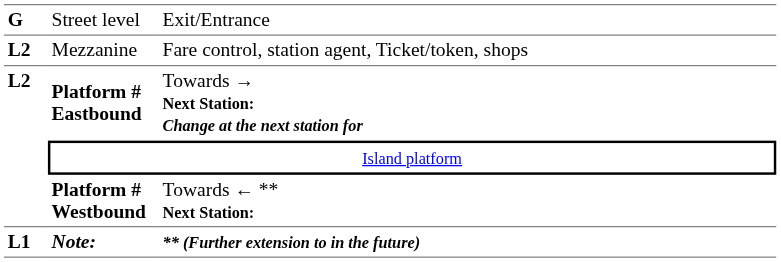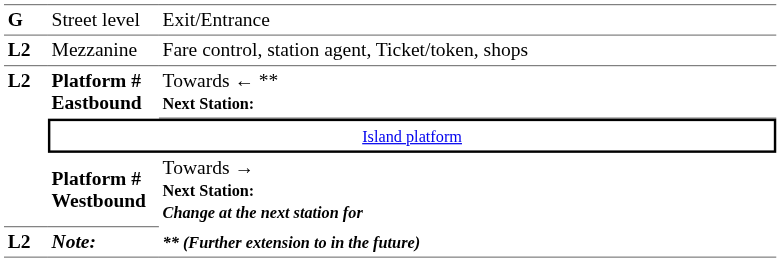Platform # Eastbound | column 3: Towards → Next Station: Change at the next station for -> Towards ← ** Next Station:
Platform # Westbound | column 3: Towards ← ** Next Station: -> Towards → Next Station: Change at the next station for
Note: | column 1: L1 -> L2
